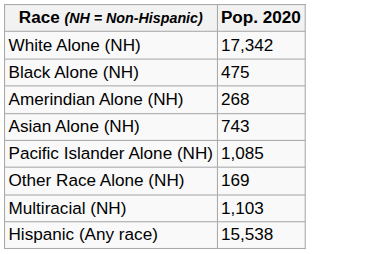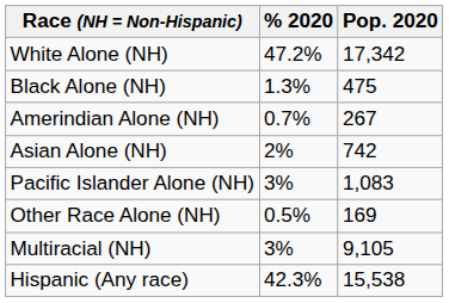+ column: % 2020 | 47.2% | 1.3% | 0.7% | 2% | 3% | 0.5% | 3% | 42.3%
Amerindian Alone (NH) | Pop. 2020: 268 -> 267
Asian Alone (NH) | Pop. 2020: 743 -> 742
Pacific Islander Alone (NH) | Pop. 2020: 1,085 -> 1,083
Multiracial (NH) | Pop. 2020: 1,103 -> 9,105
